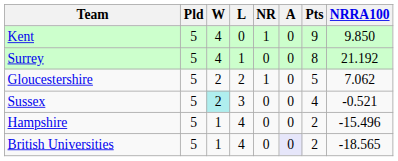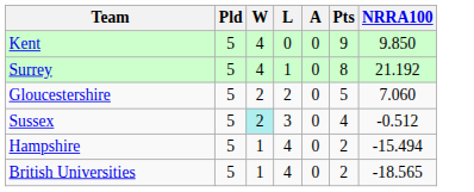- column: NR | 1 | 0 | 1 | 0 | 0 | 0
Gloucestershire | NRRA100: 7.062 -> 7.060
Sussex | NRRA100: -0.521 -> -0.512
Hampshire | NRRA100: -15.496 -> -15.494
British Universities | A: lavender background -> no background
